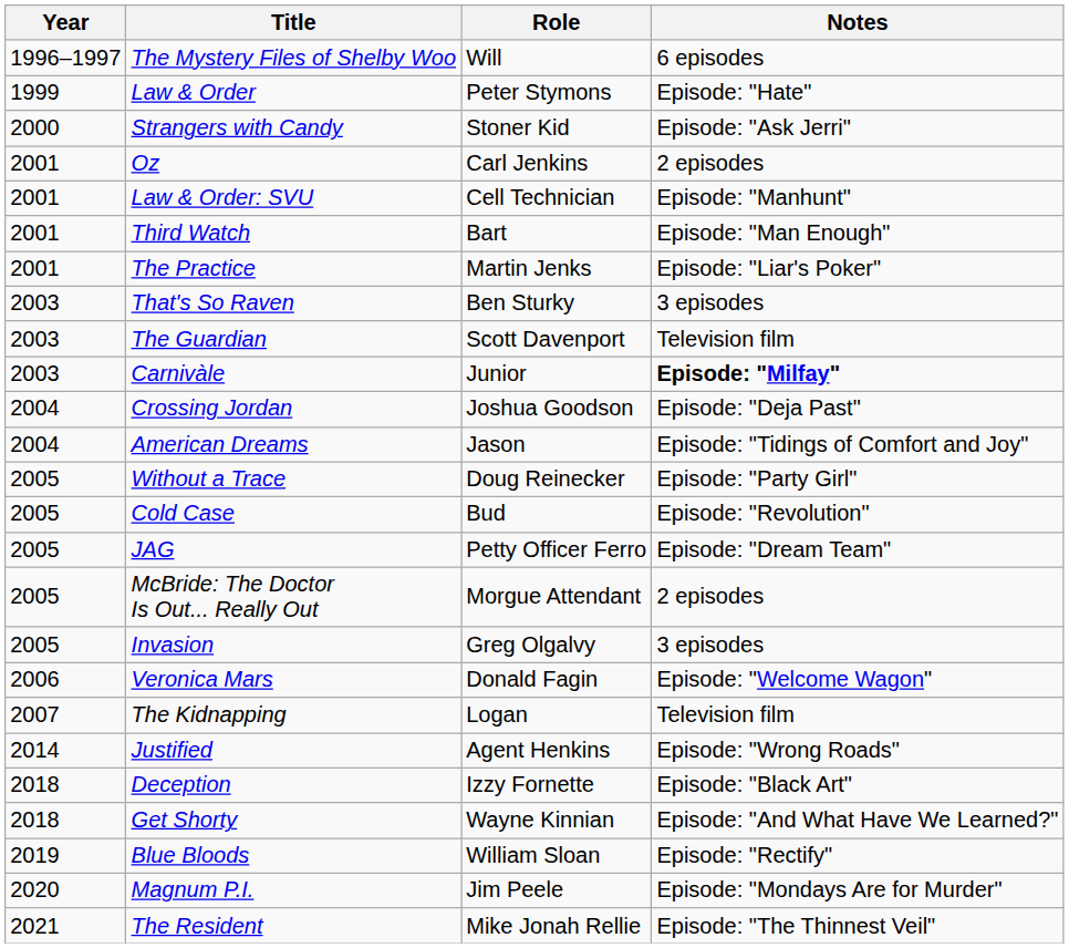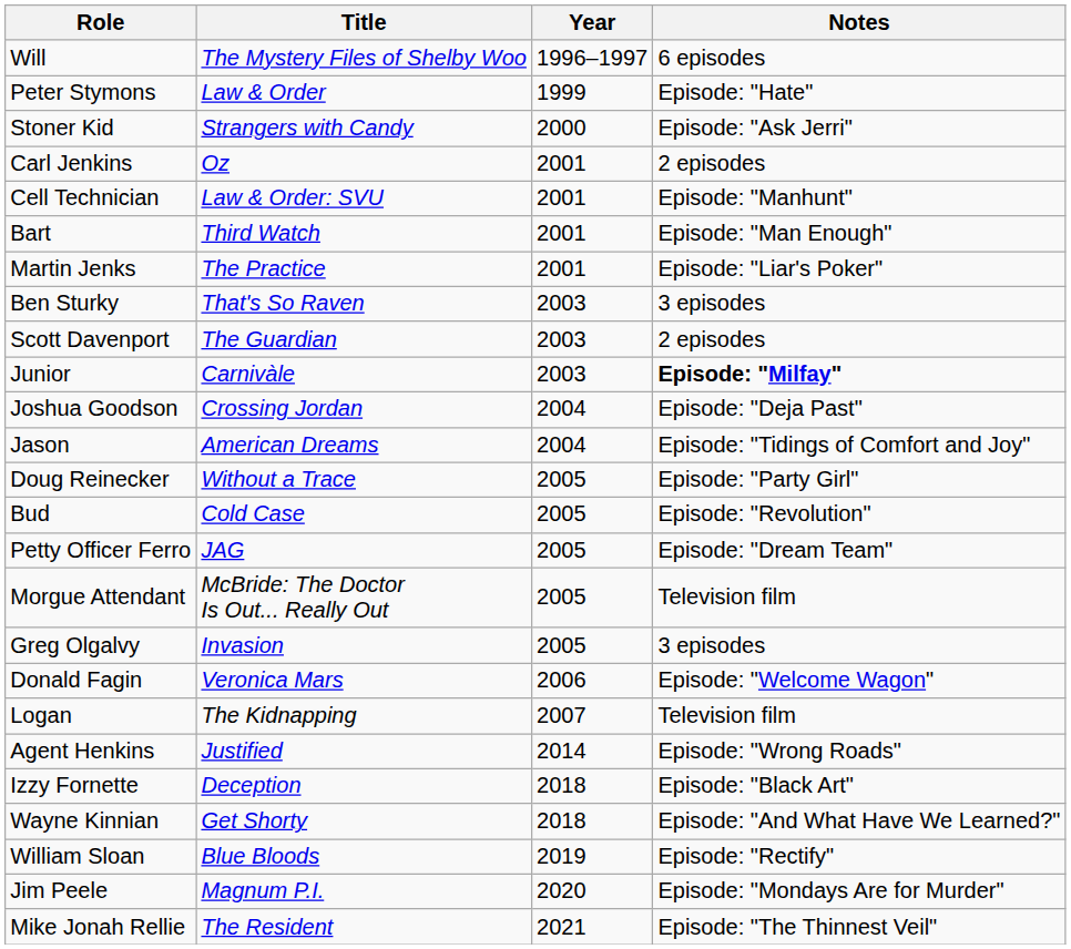columns swapped: Year <-> Role
The Guardian | Notes: Television film -> 2 episodes
McBride: The Doctor Is Out... Really Out | Notes: 2 episodes -> Television film
